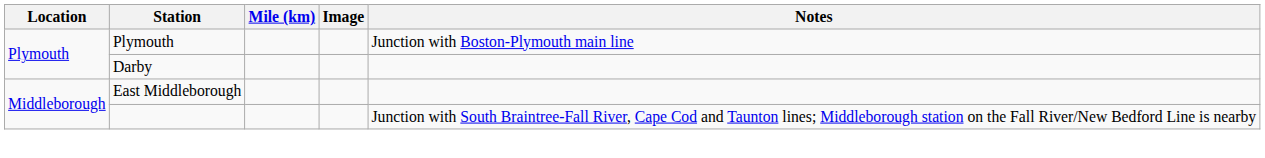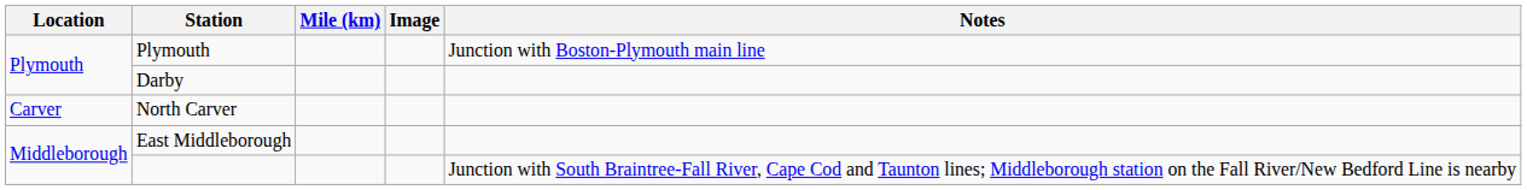+ row: Carver | North Carver
